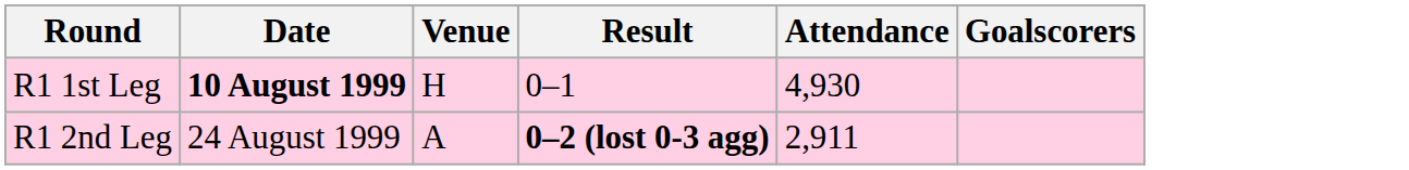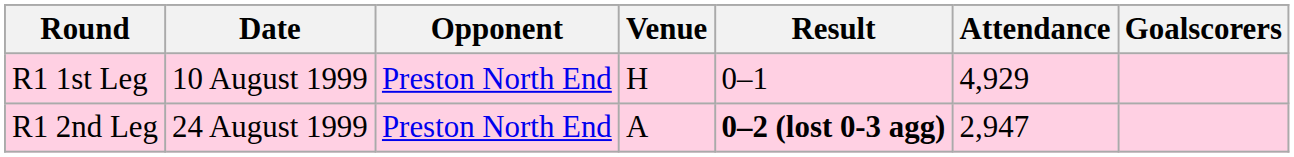+ column: Opponent | Preston North End | Preston North End
R1 1st Leg | Date: bold -> normal
R1 1st Leg | Attendance: 4,930 -> 4,929
R1 2nd Leg | Attendance: 2,911 -> 2,947
